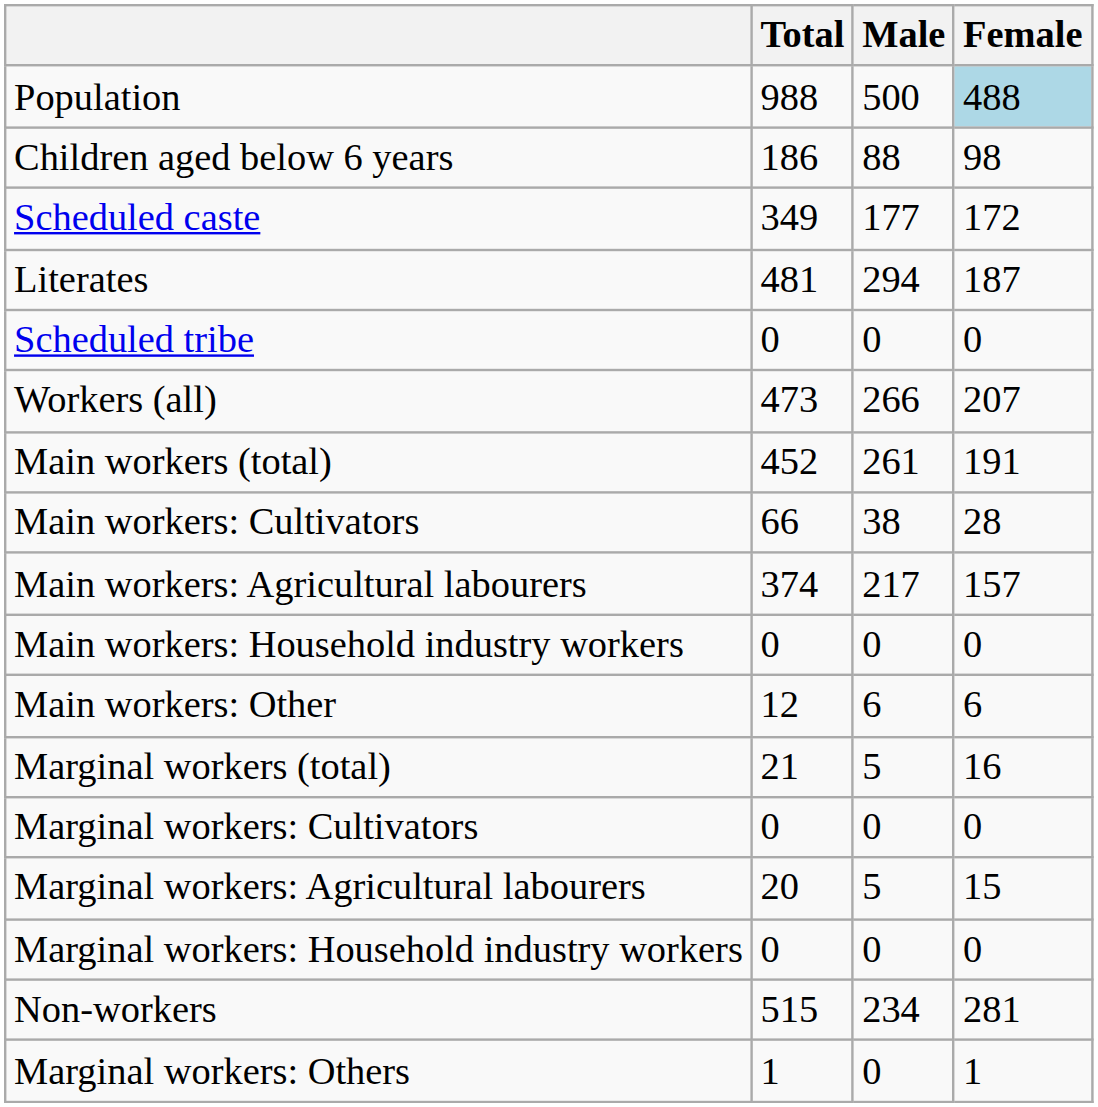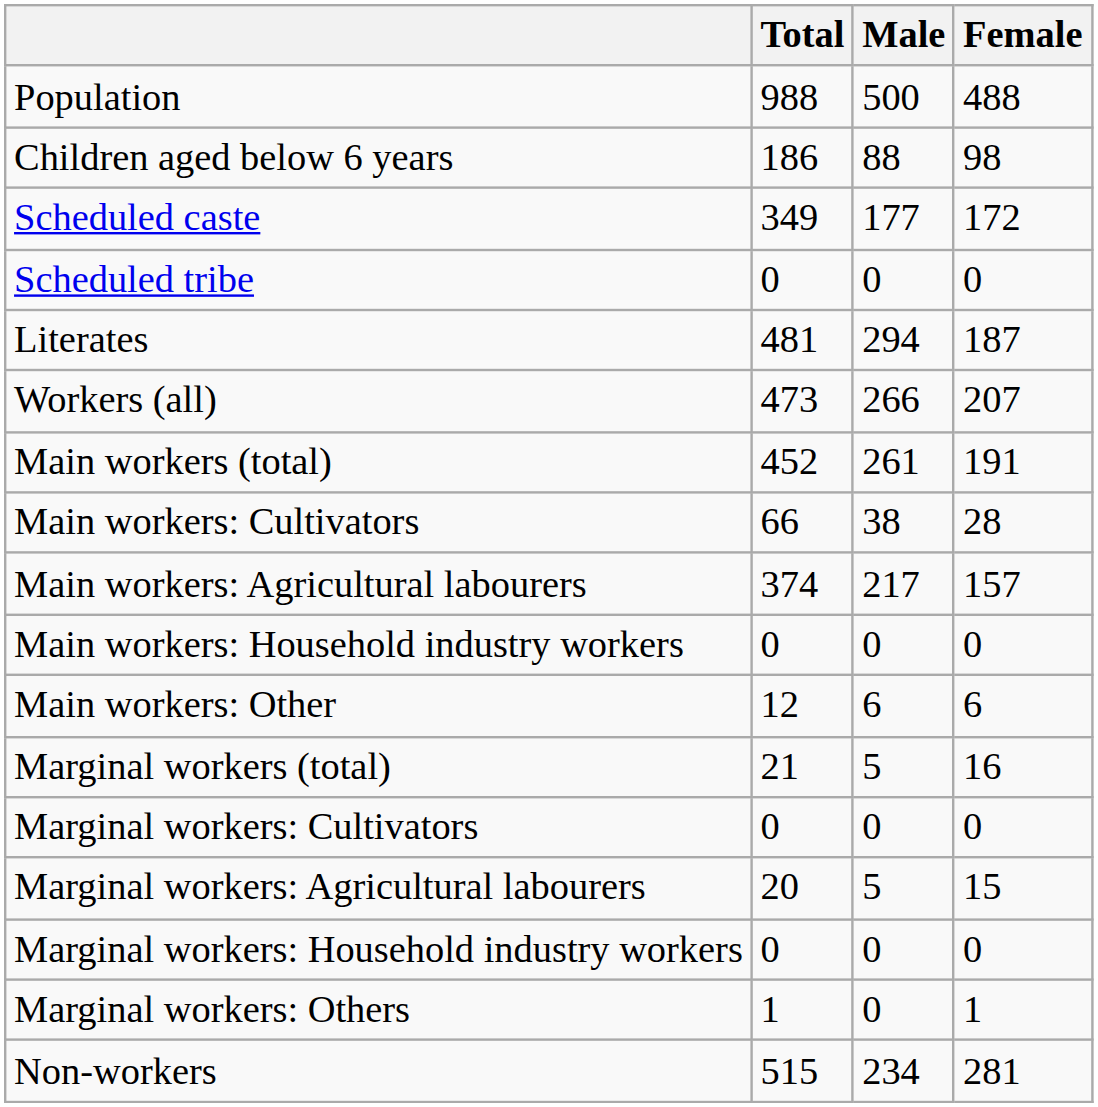Population | Female: lightblue background -> no background
rows swapped: Scheduled tribe <-> Literates
rows swapped: Marginal workers: Others <-> Non-workers
